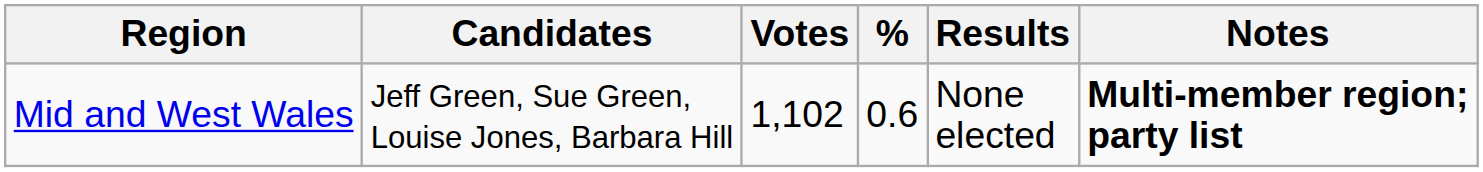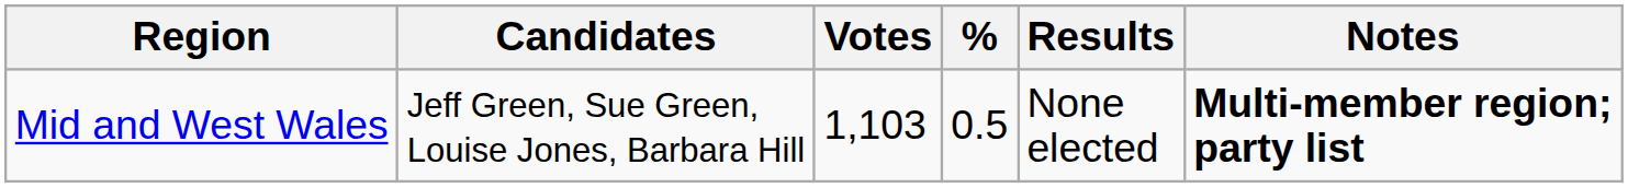Mid and West Wales | Votes: 1,102 -> 1,103
Mid and West Wales | %: 0.6 -> 0.5
